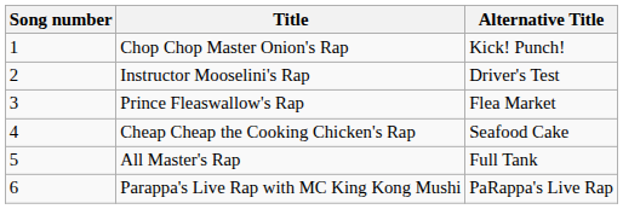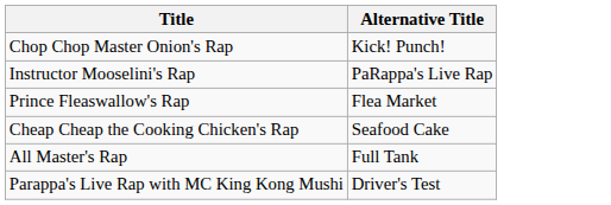- column: Song number | 1 | 2 | 3 | 4 | 5 | 6
Instructor Mooselini's Rap | Alternative Title: Driver's Test -> PaRappa's Live Rap
Parappa's Live Rap with MC King Kong Mushi | Alternative Title: PaRappa's Live Rap -> Driver's Test
